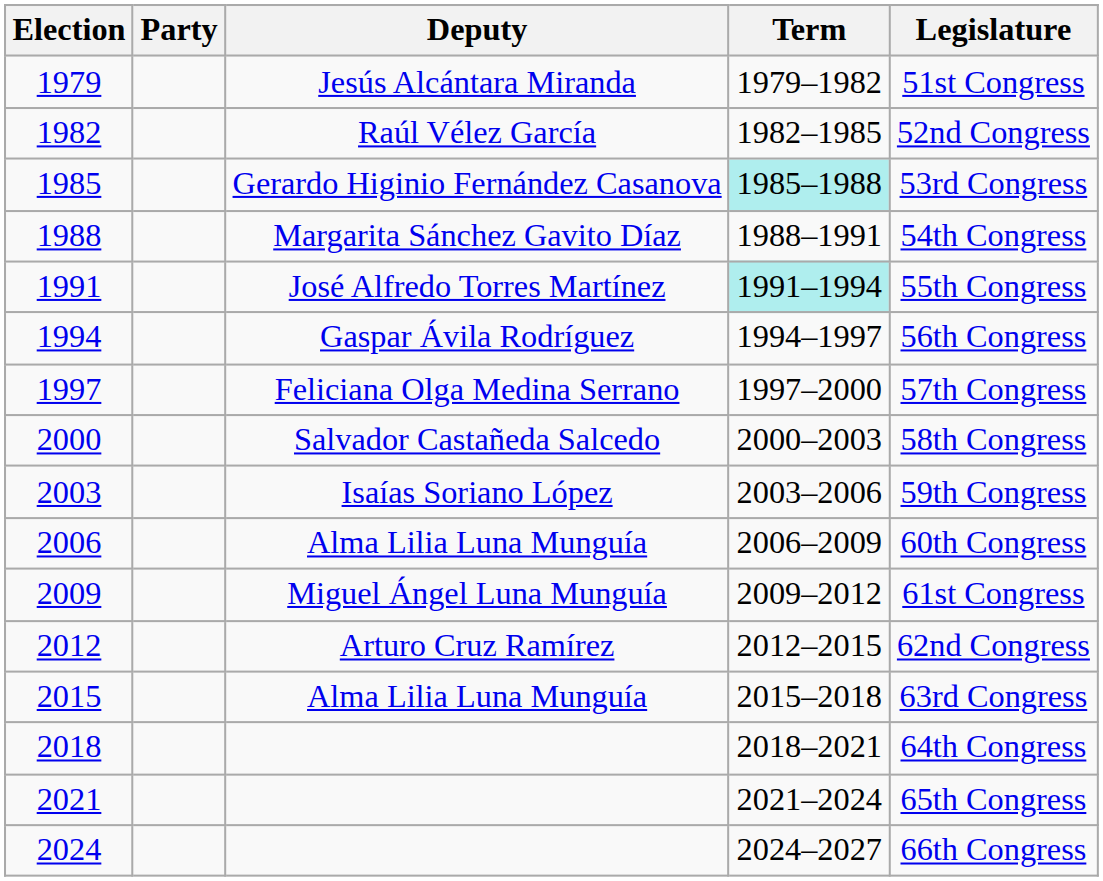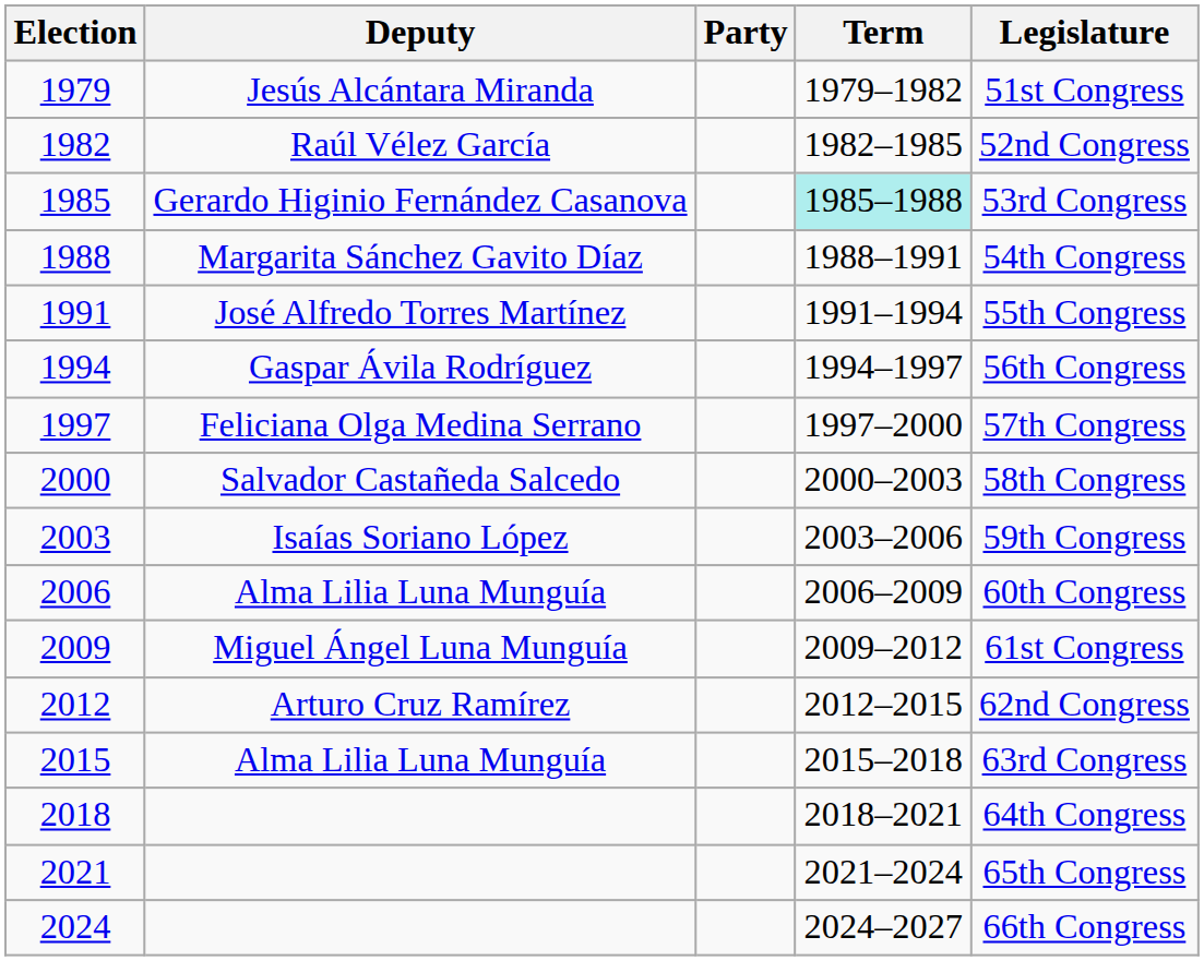columns swapped: Deputy <-> Party
1991 | Term: paleturquoise background -> no background
